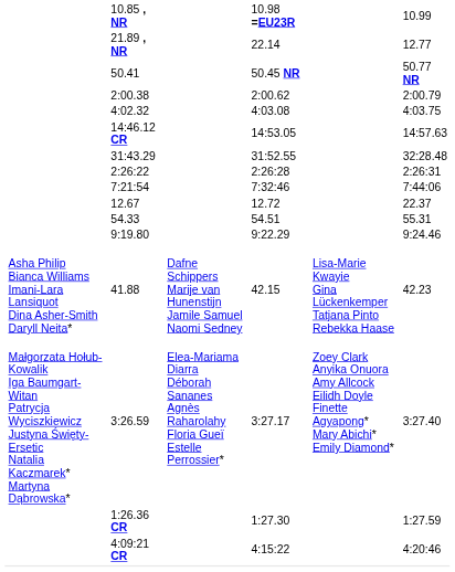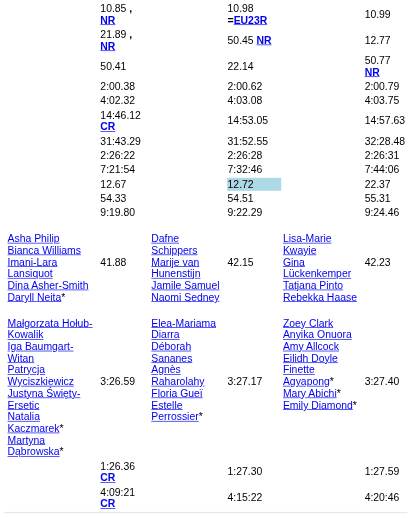21.89 , NR | column 5: 22.14 -> 50.45 NR
50.41 | column 5: 50.45 NR -> 22.14
12.67 | column 5: no background -> lightblue background
